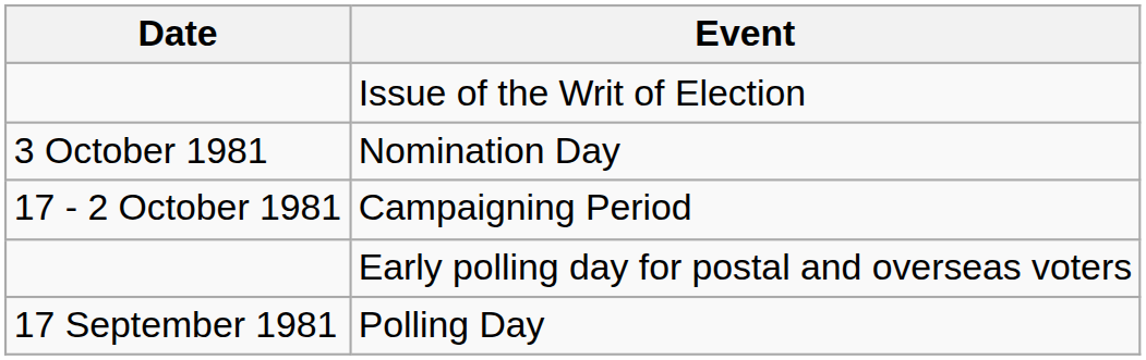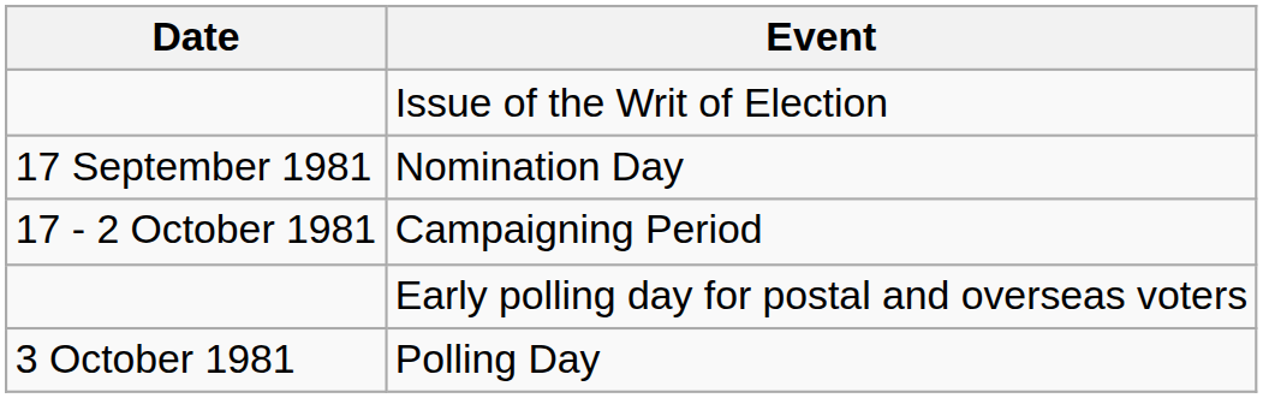Nomination Day | Date: 3 October 1981 -> 17 September 1981
Polling Day | Date: 17 September 1981 -> 3 October 1981
